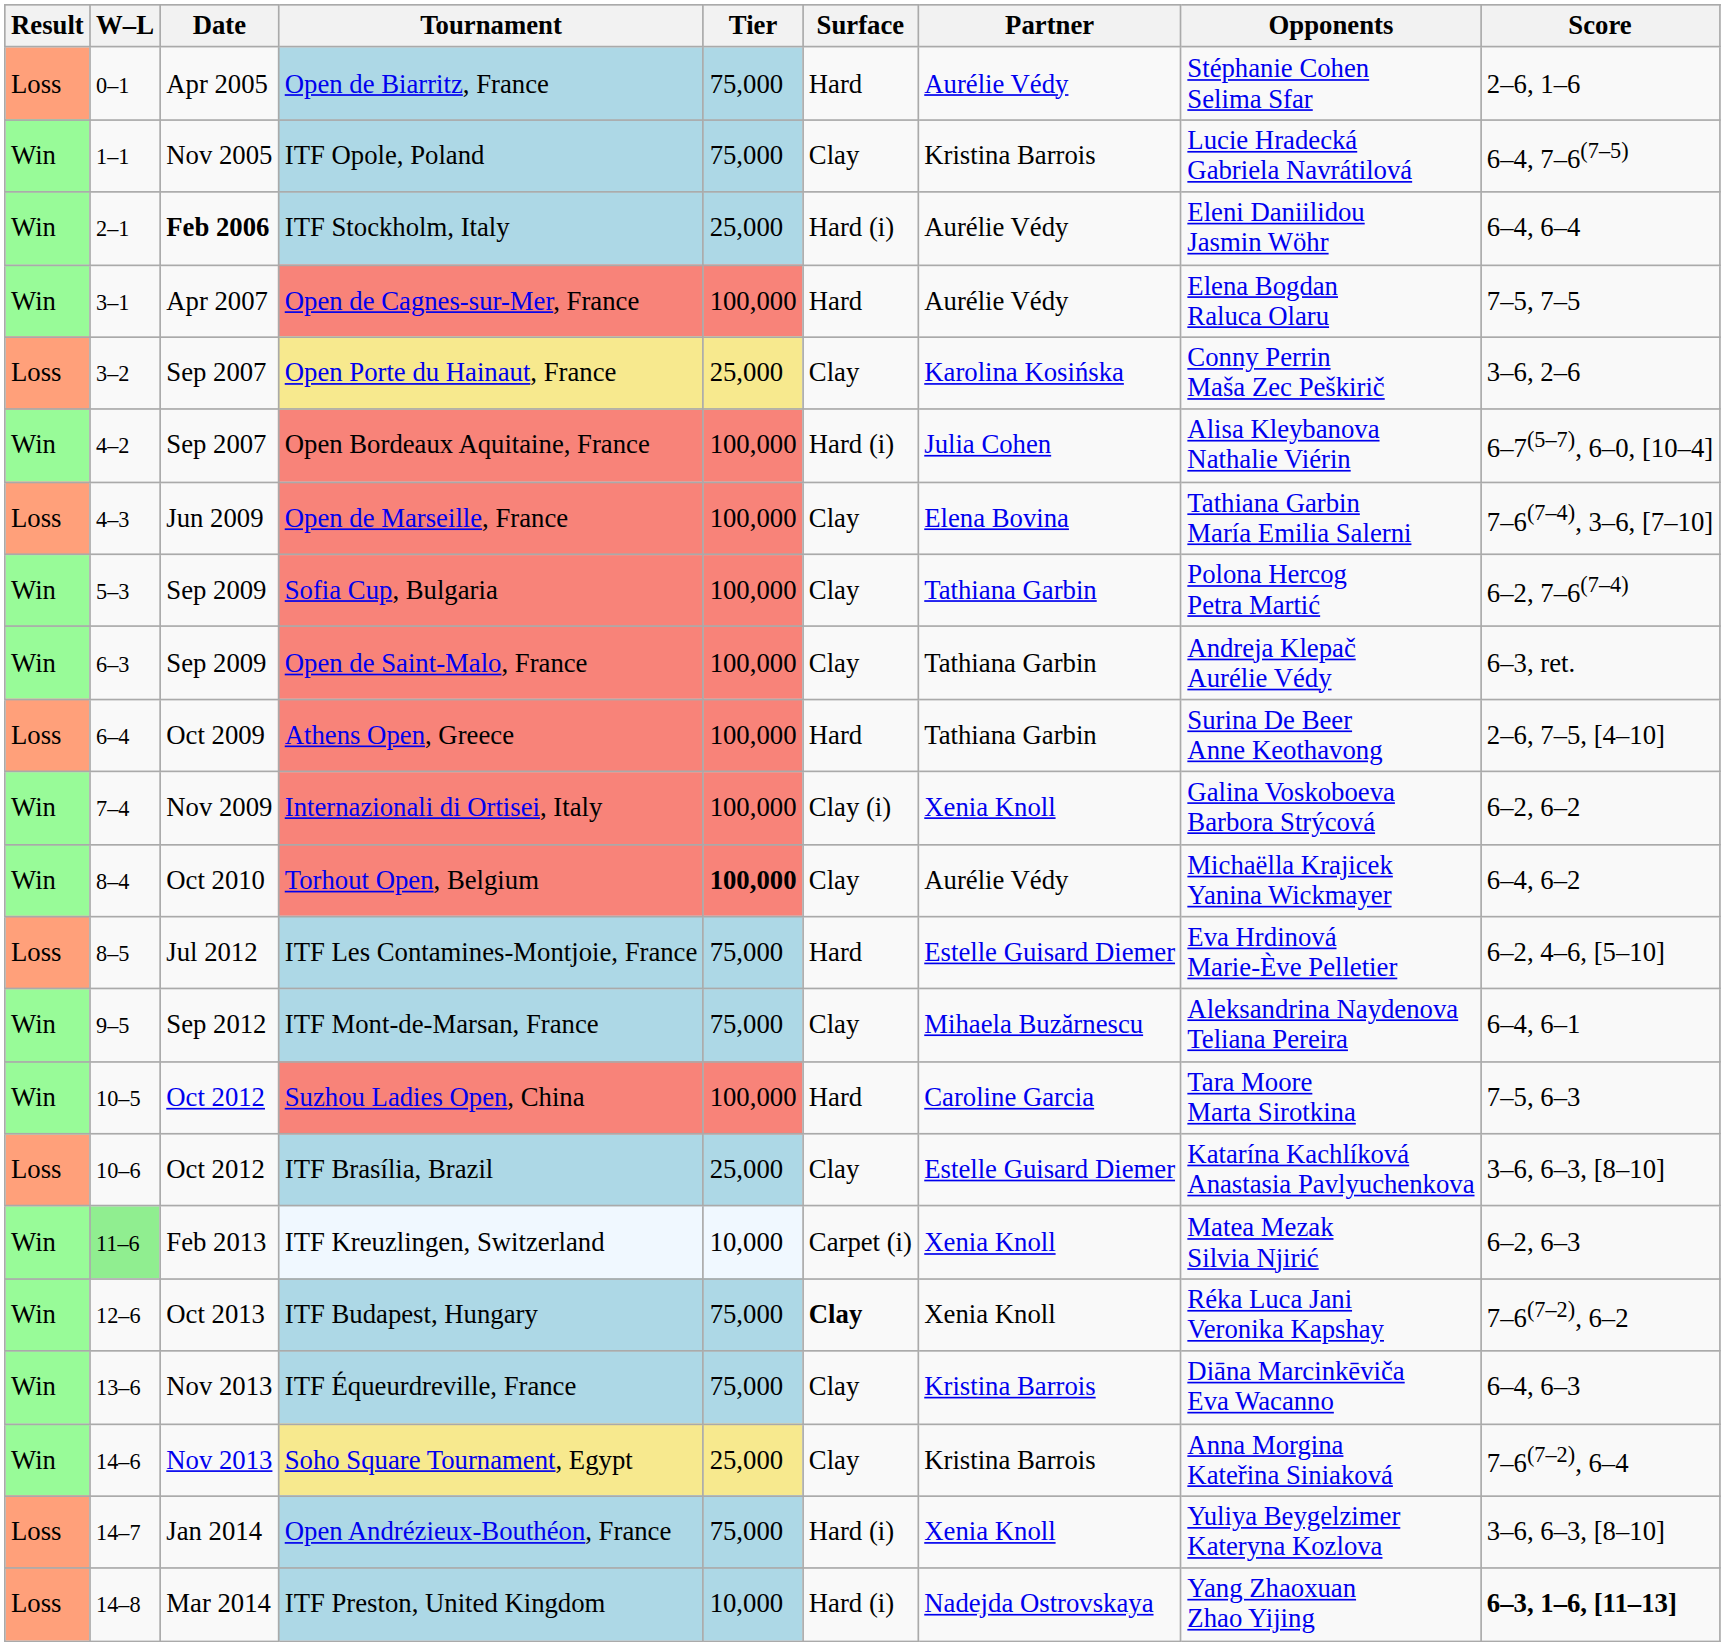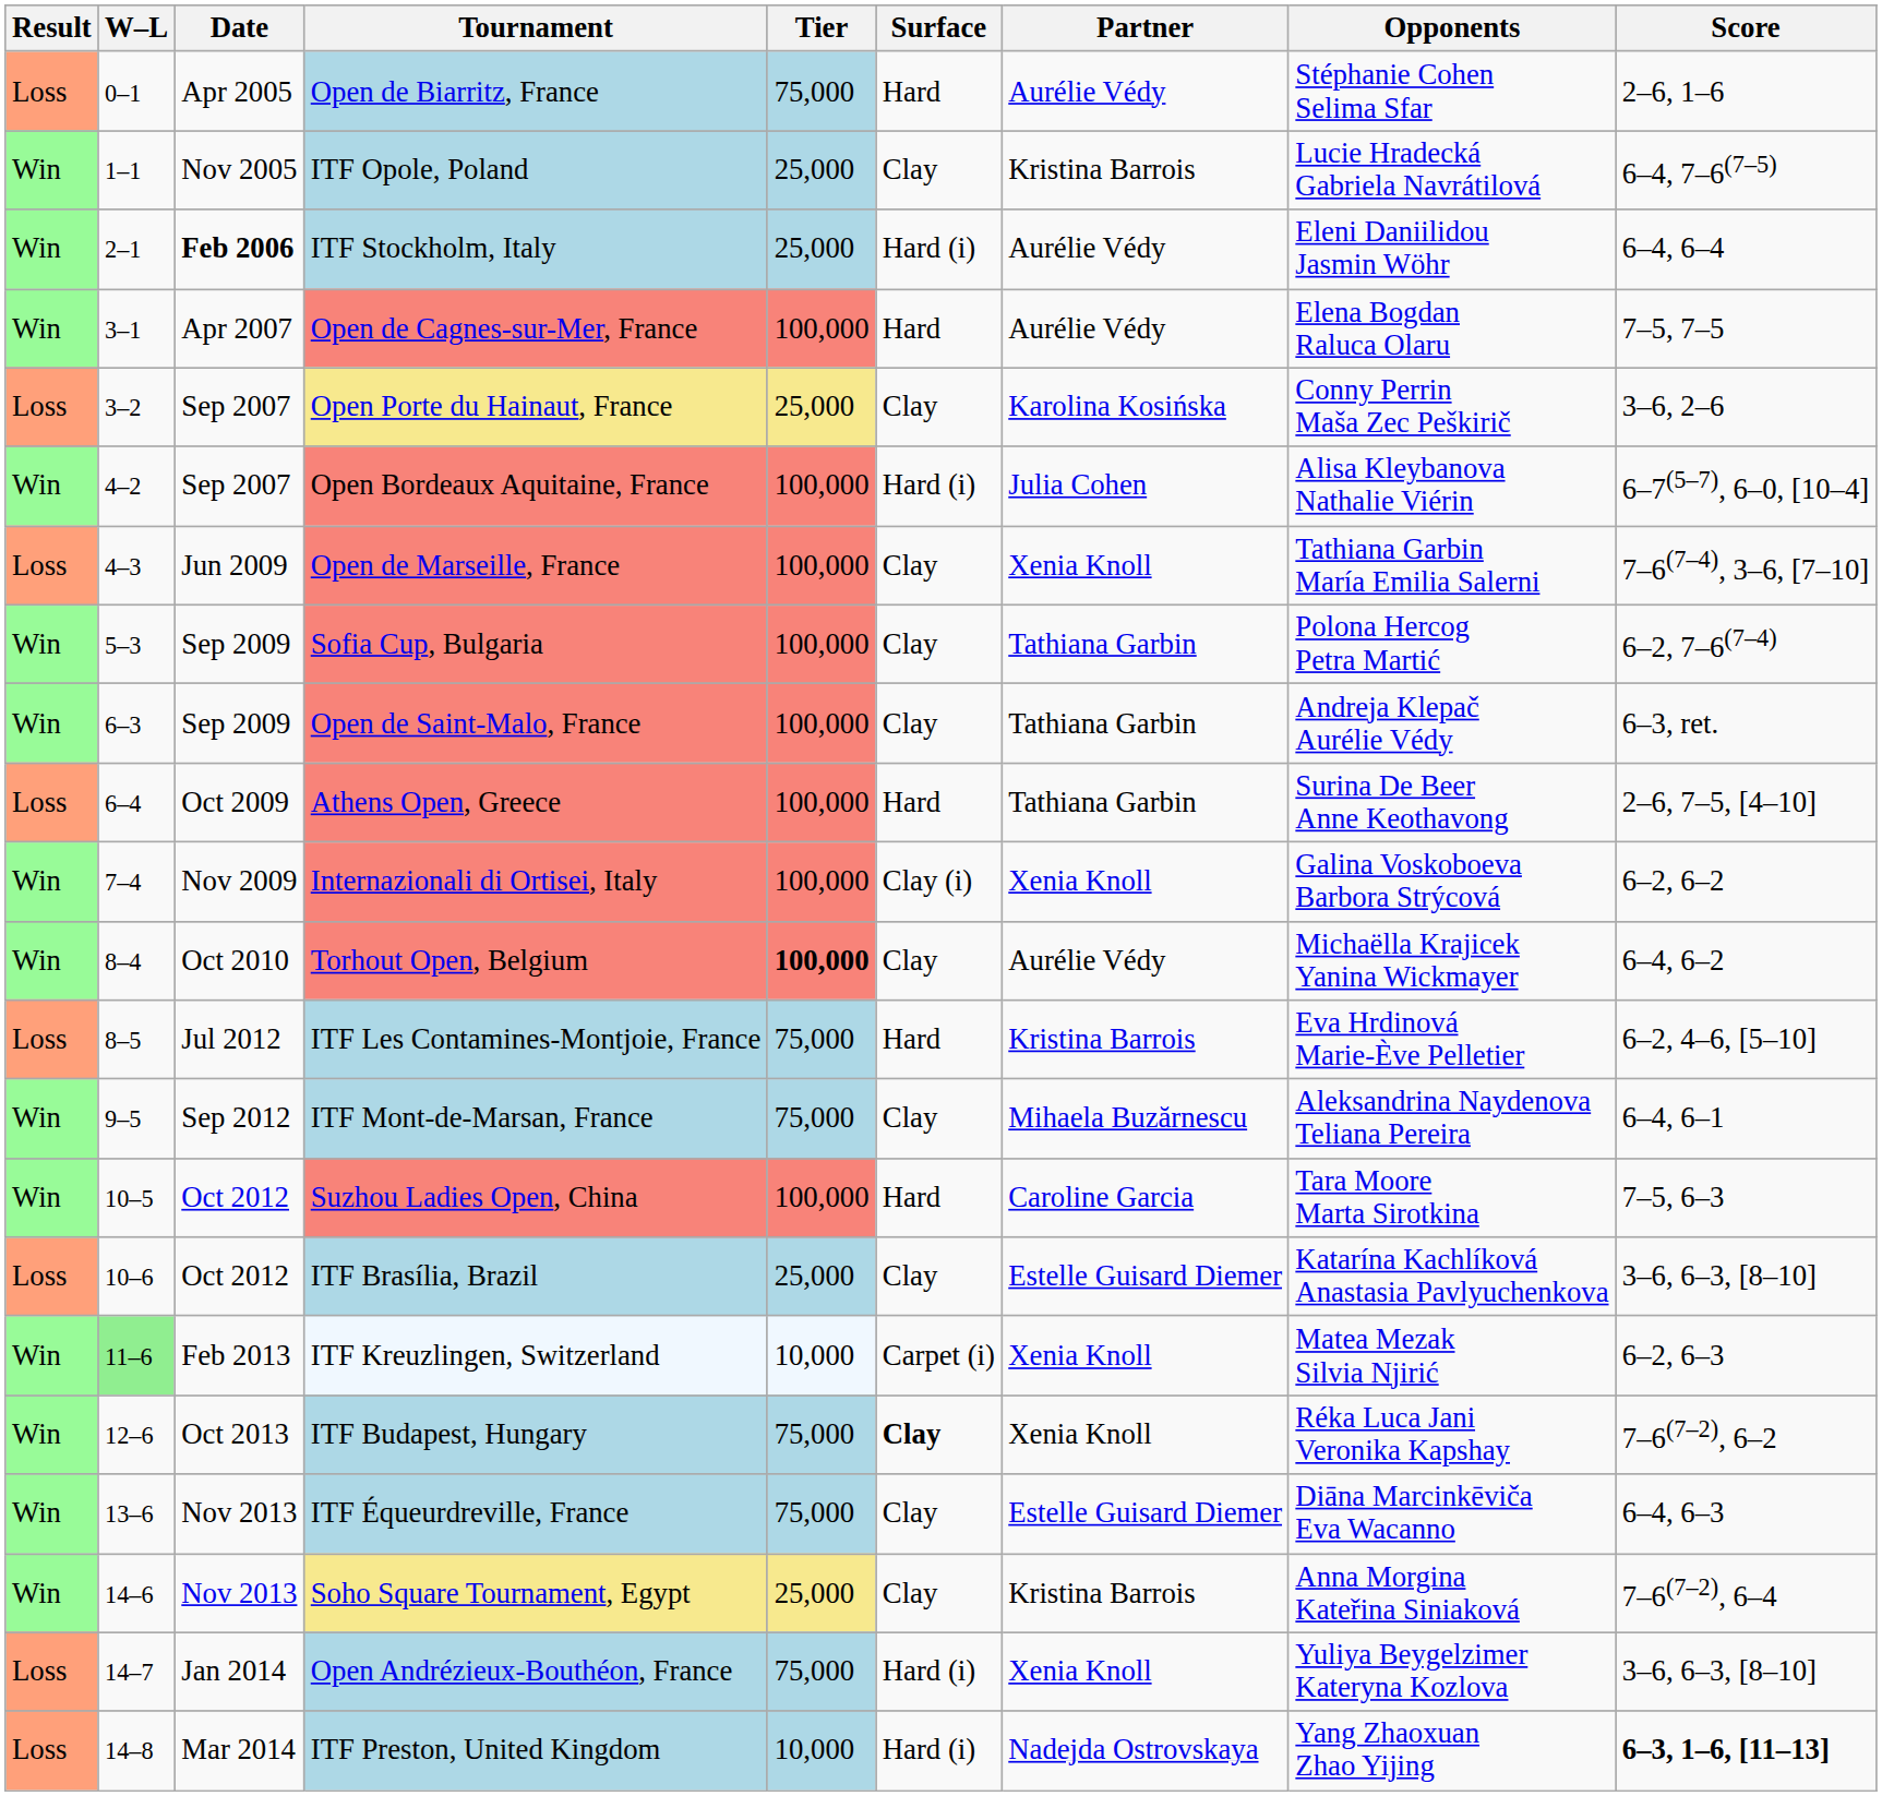ITF Opole, Poland | Tier: 75,000 -> 25,000
Open de Marseille, France | Partner: Elena Bovina -> Xenia Knoll
ITF Les Contamines-Montjoie, France | Partner: Estelle Guisard Diemer -> Kristina Barrois
ITF Équeurdreville, France | Partner: Kristina Barrois -> Estelle Guisard Diemer
